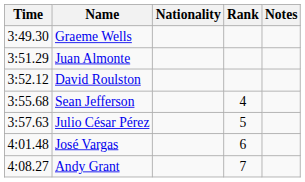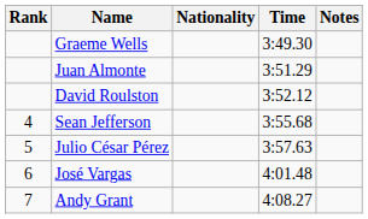columns swapped: Rank <-> Time
